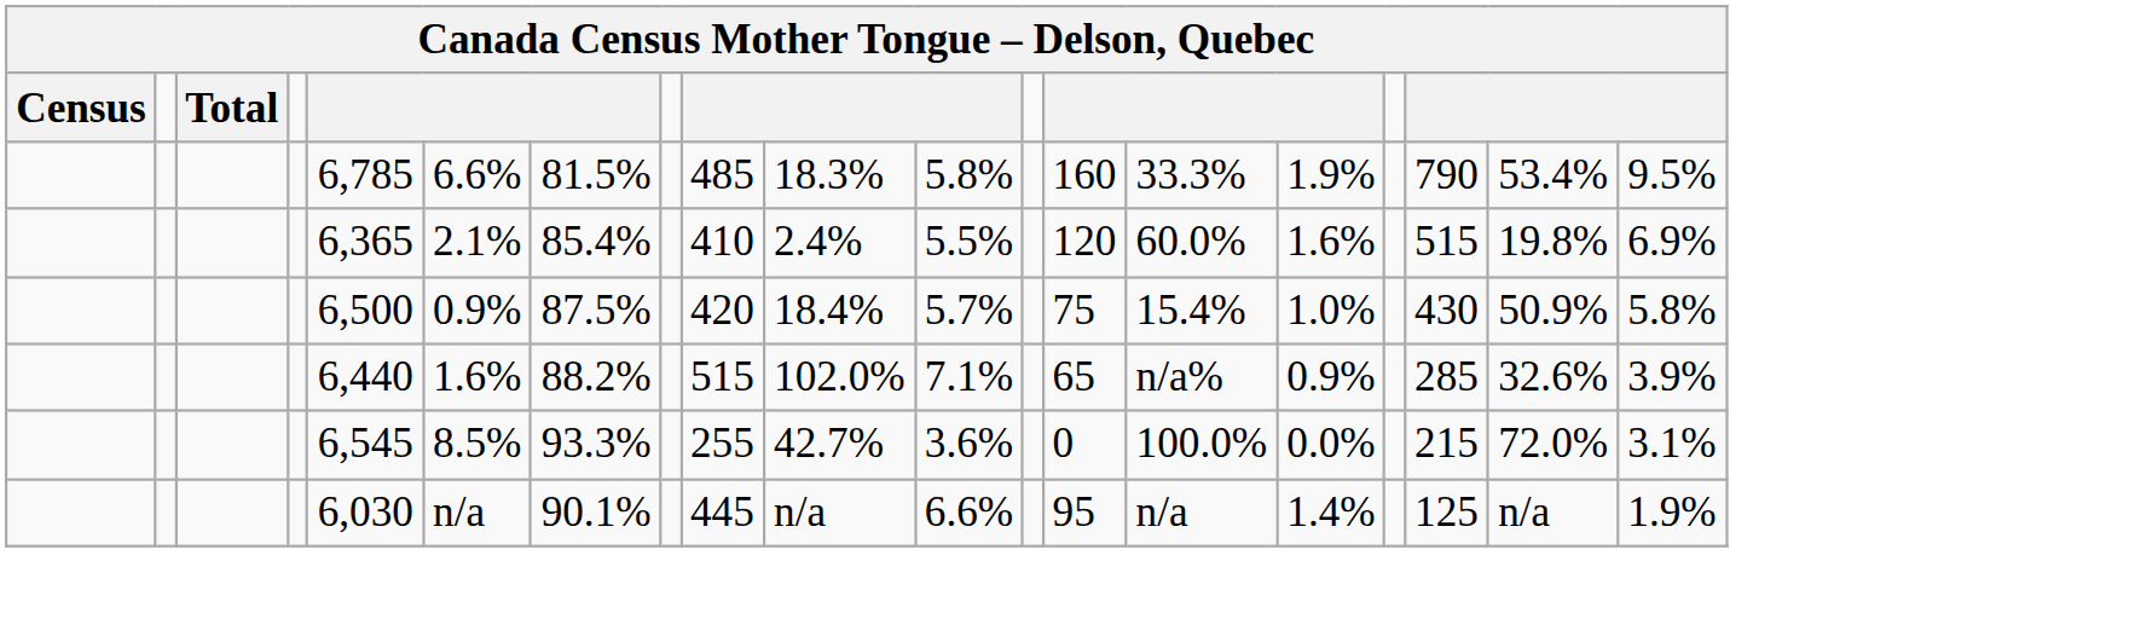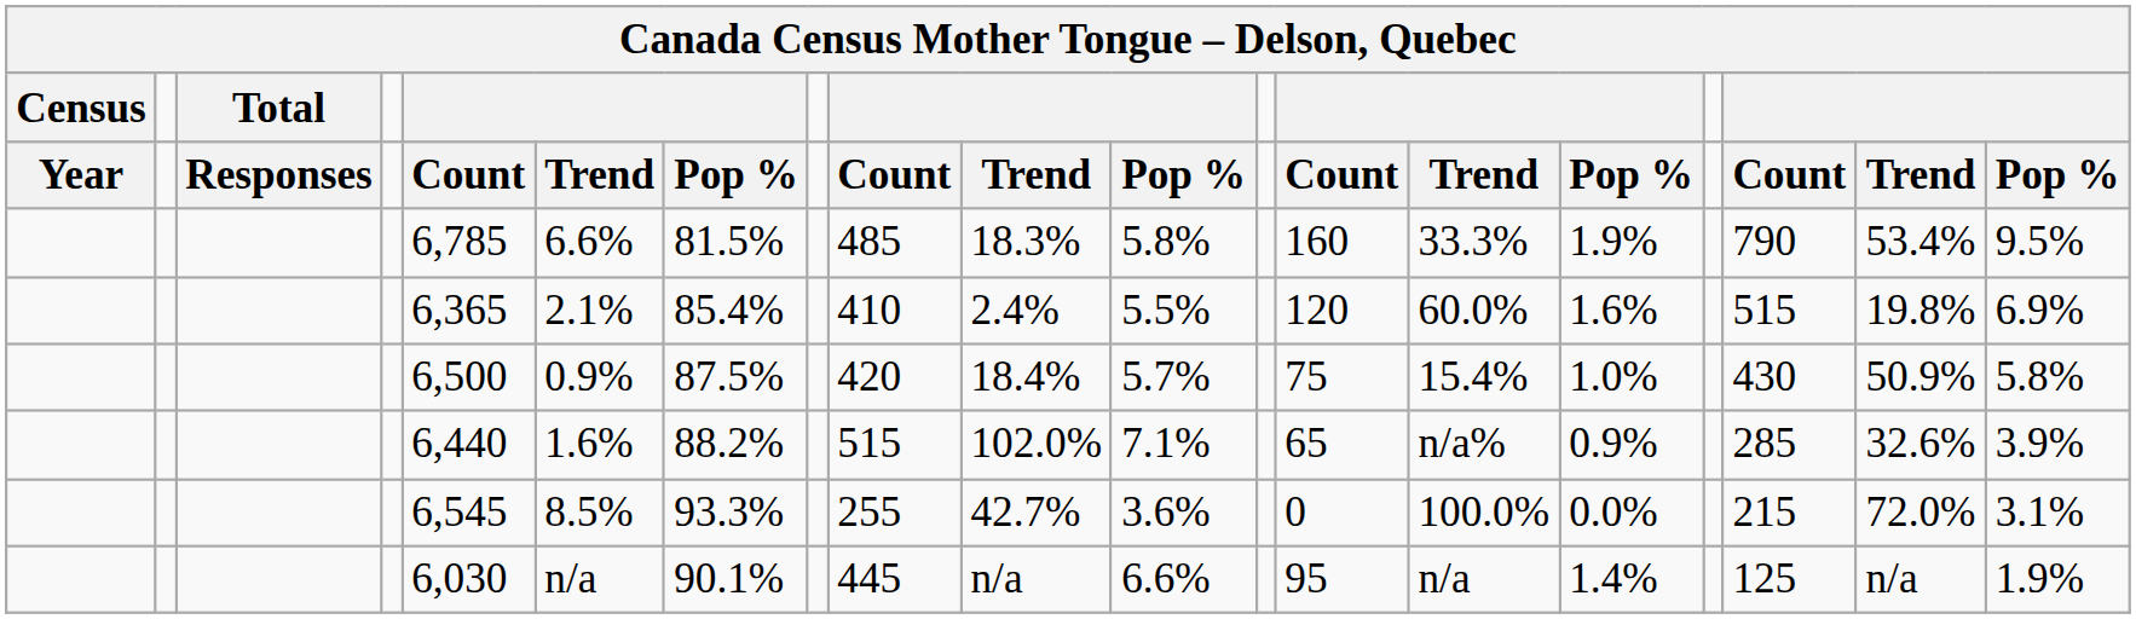+ row: Year | Responses | Count | Trend | Pop % | Count | Trend | Pop % | Count | Trend | Pop % | Count | Trend | Pop %
